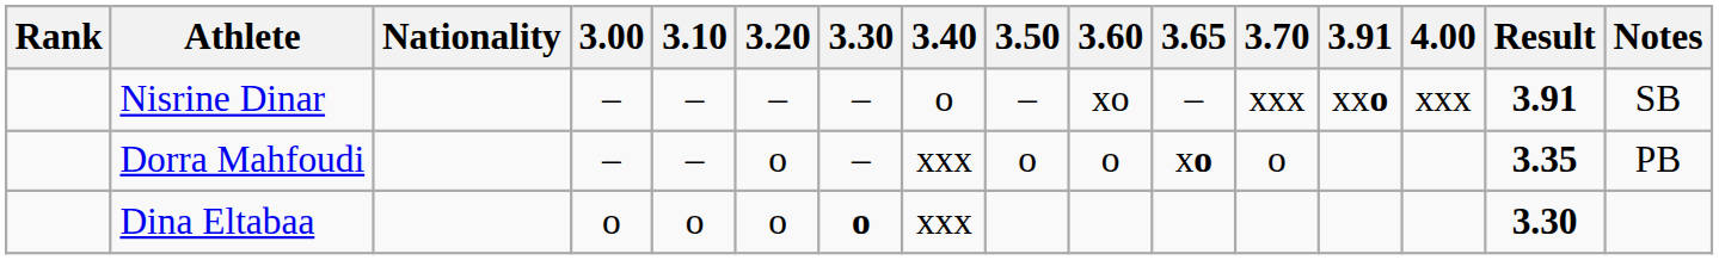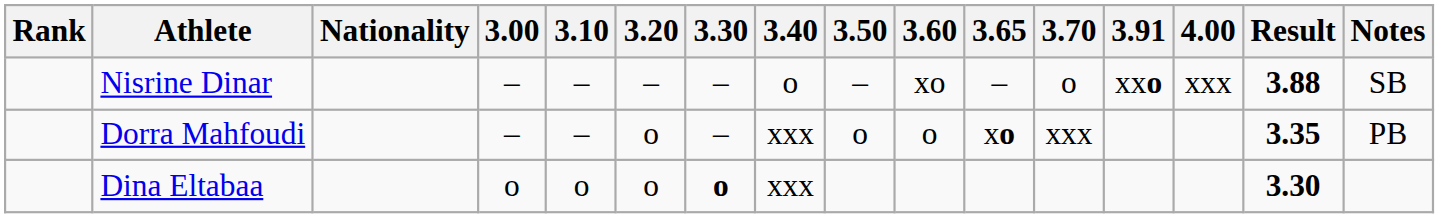Nisrine Dinar | 3.70: xxx -> o
Nisrine Dinar | Result: 3.91 -> 3.88
Dorra Mahfoudi | 3.70: o -> xxx
